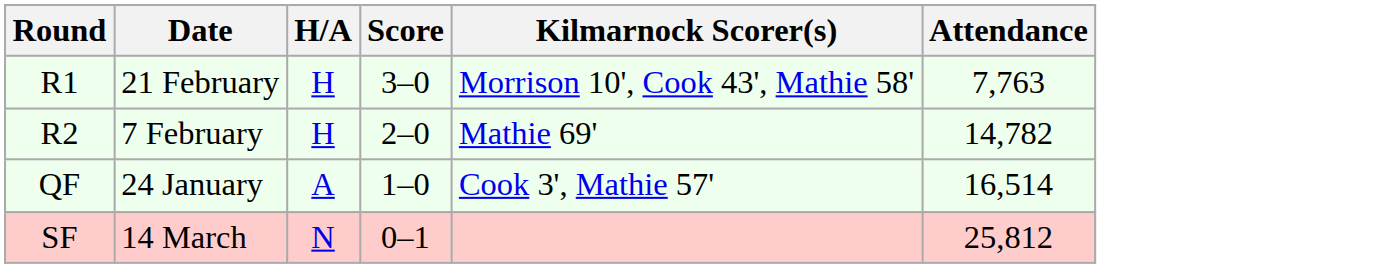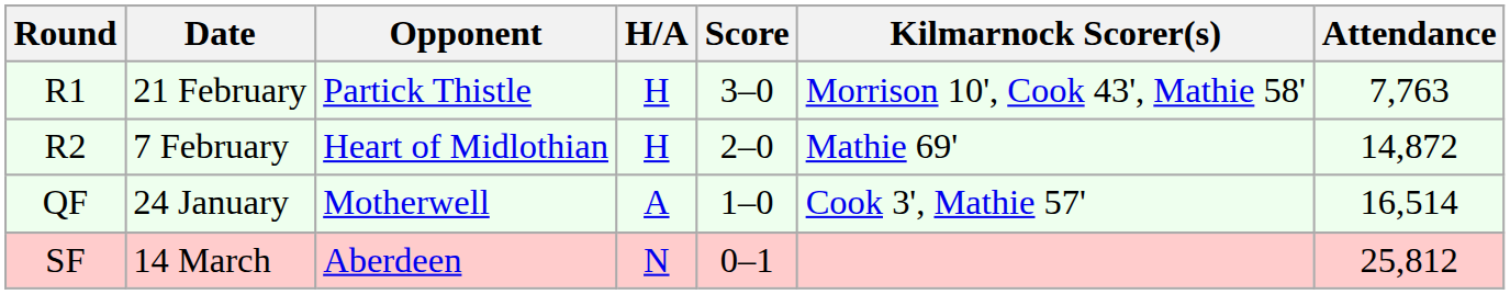+ column: Opponent | Partick Thistle | Heart of Midlothian | Motherwell | Aberdeen
R2 | Attendance: 14,782 -> 14,872
